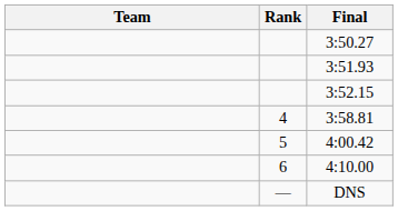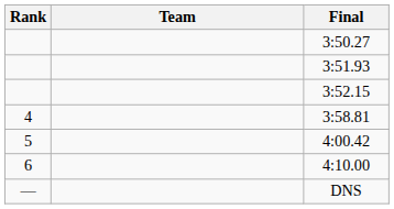columns swapped: Rank <-> Team
